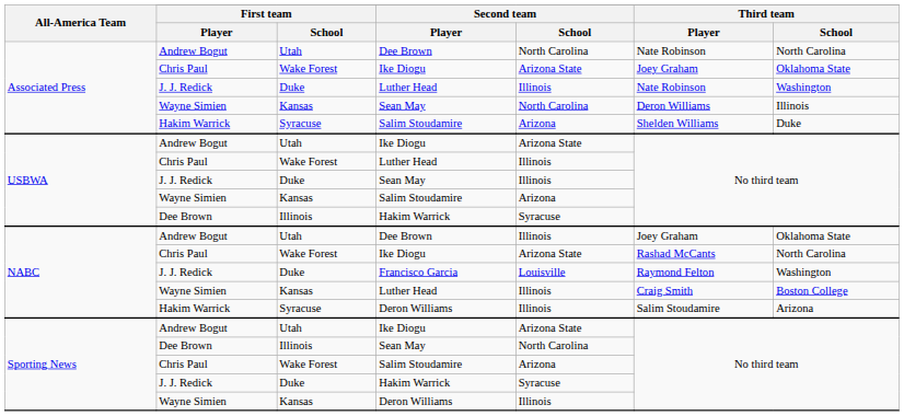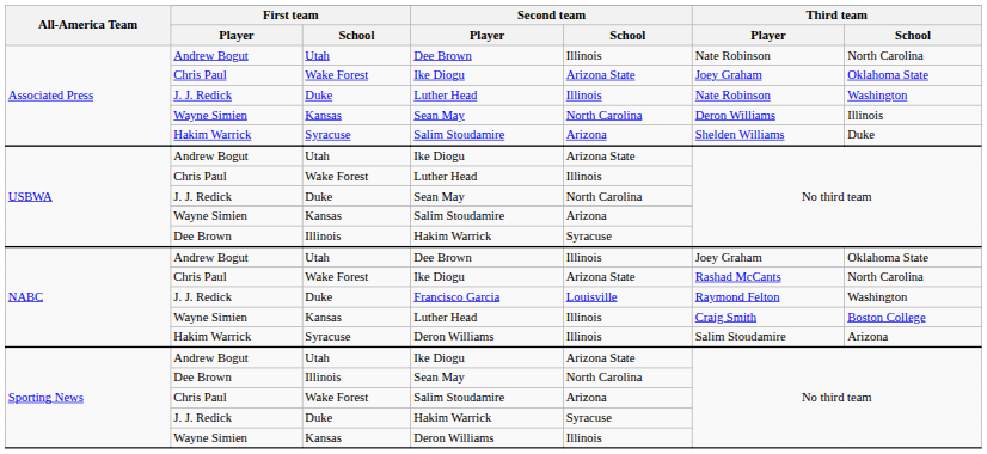Associated Press / Dee Brown | Second team / School: North Carolina -> Illinois
USBWA / Sean May | Second team / School: Illinois -> North Carolina
